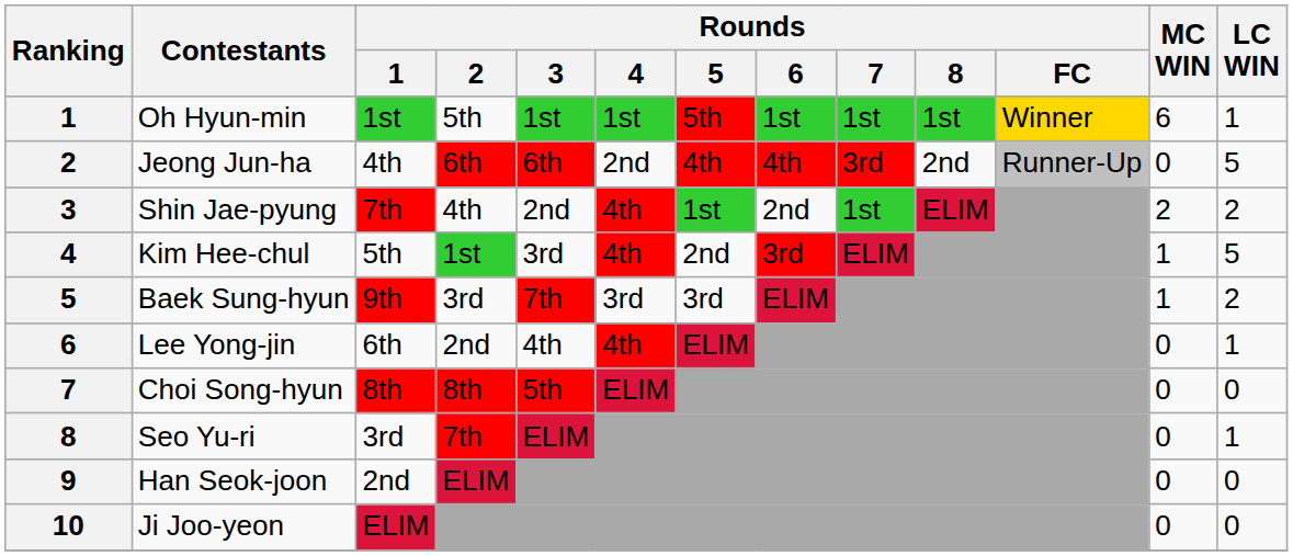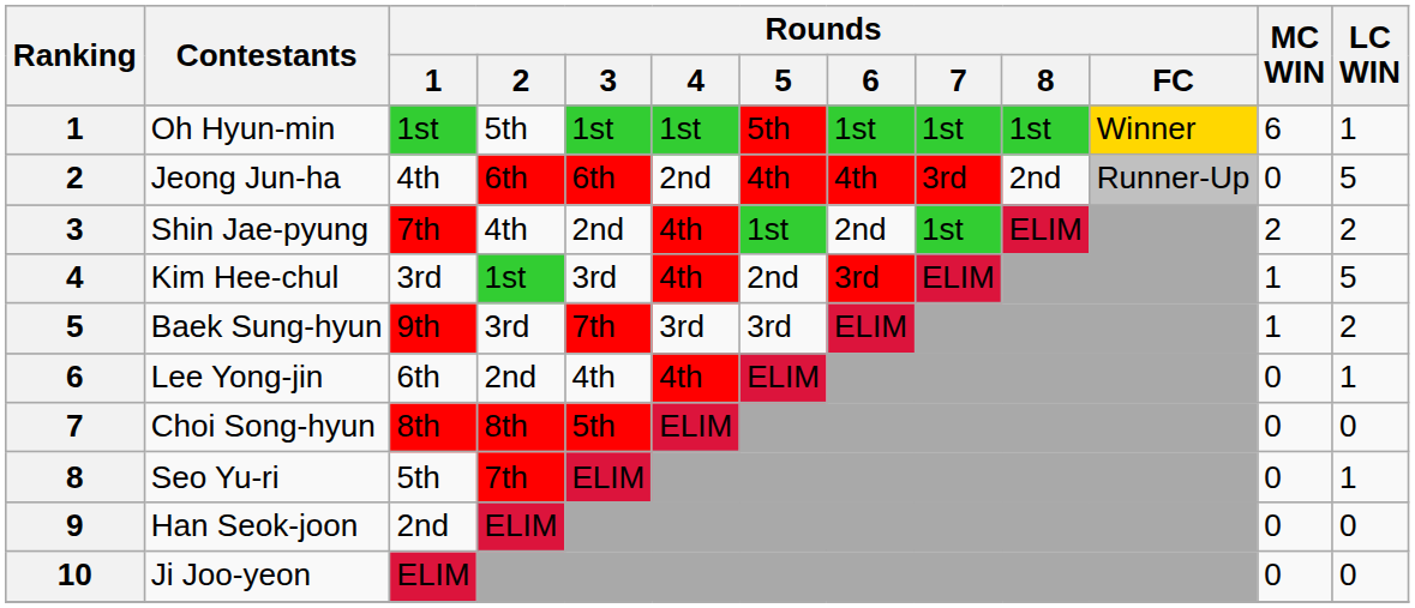Kim Hee-chul | Rounds / 1: 5th -> 3rd
Seo Yu-ri | Rounds / 1: 3rd -> 5th
